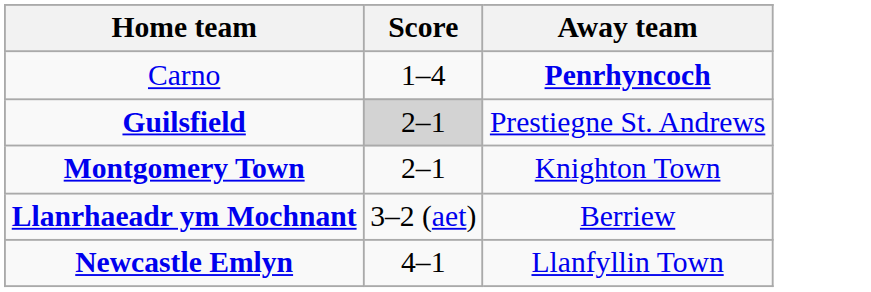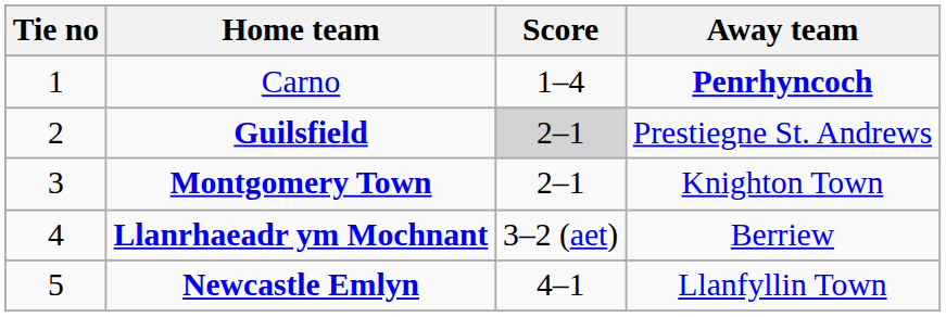+ column: Tie no | 1 | 2 | 3 | 4 | 5
